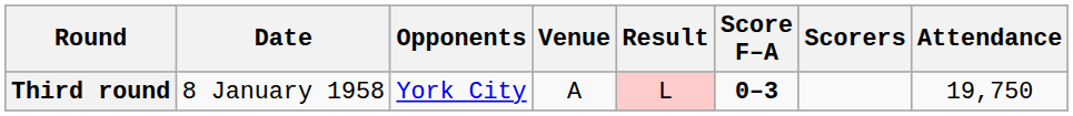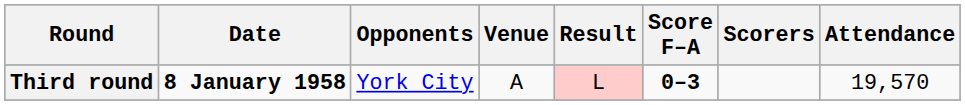Third round | Date: normal -> bold
Third round | Attendance: 19,750 -> 19,570
